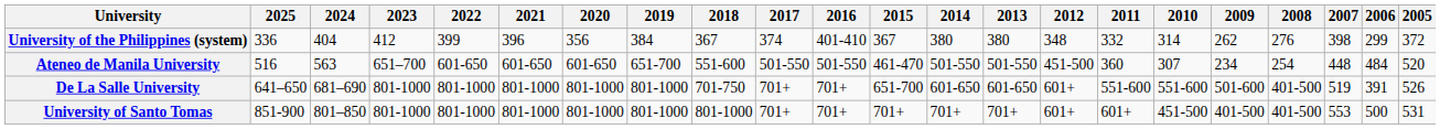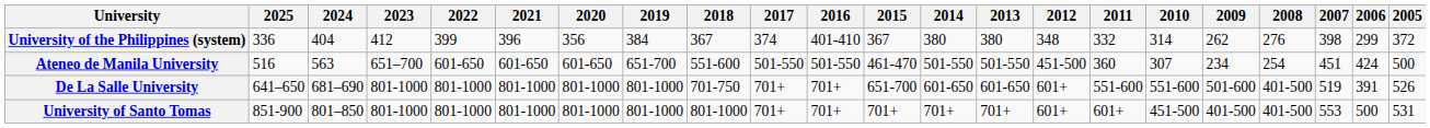Ateneo de Manila University | 2007: 448 -> 451
Ateneo de Manila University | 2006: 484 -> 424
Ateneo de Manila University | 2005: 520 -> 500
